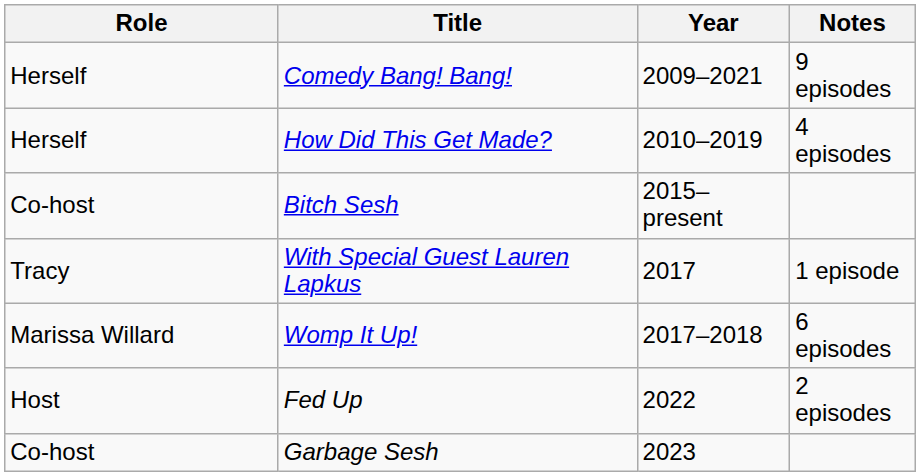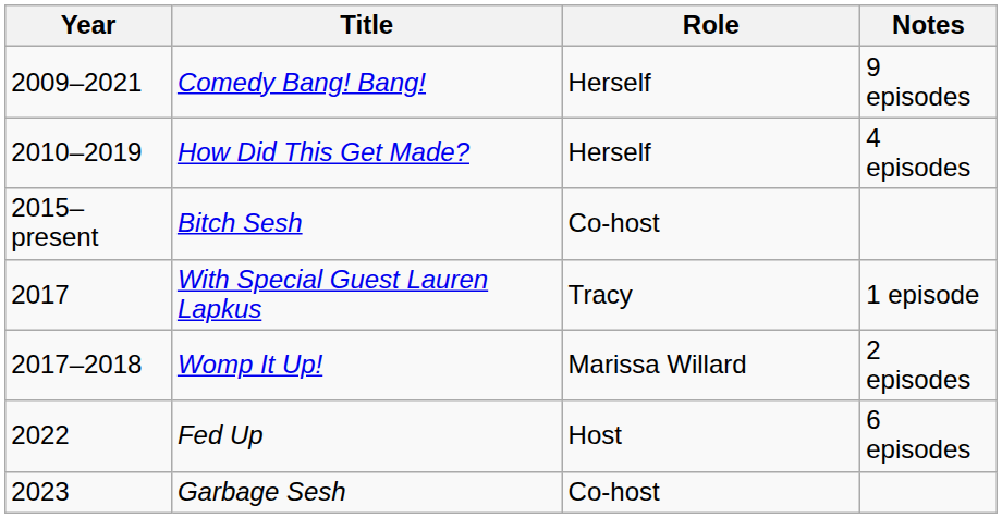columns swapped: Year <-> Role
Womp It Up! | Notes: 6 episodes -> 2 episodes
Fed Up | Notes: 2 episodes -> 6 episodes
